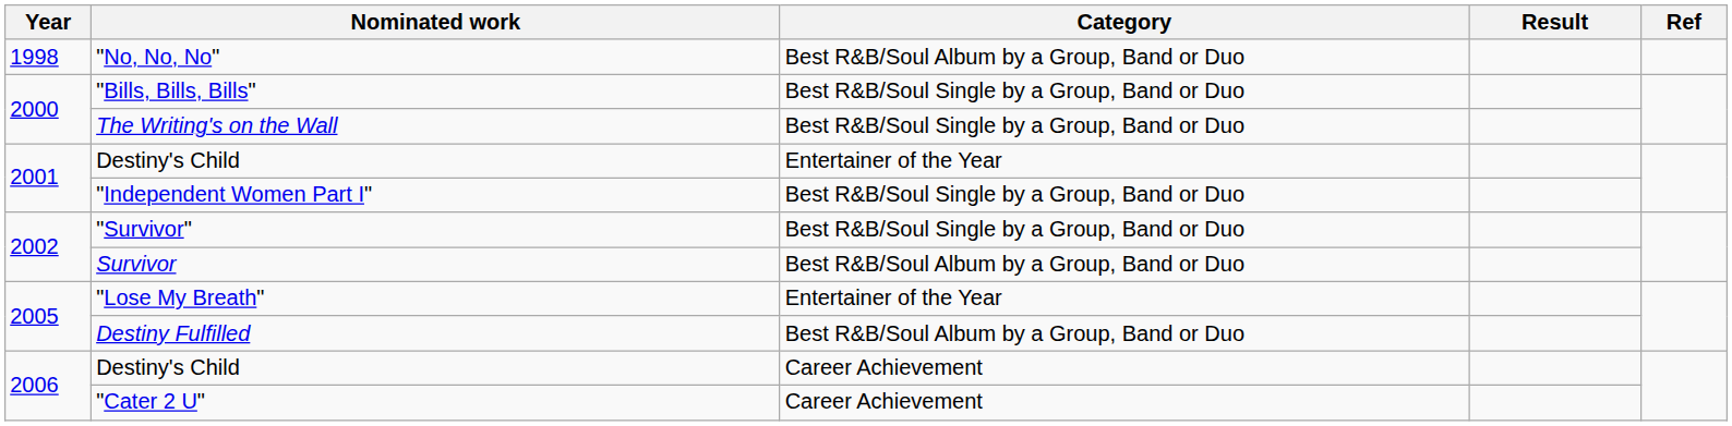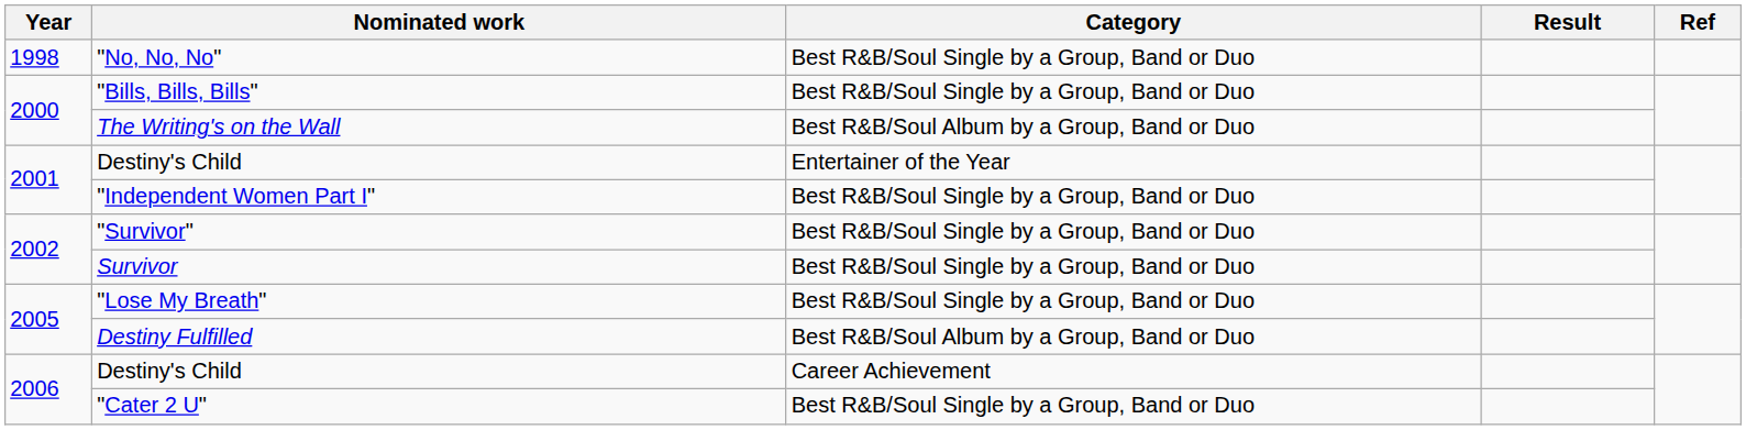"No, No, No" | Category: Best R&B/Soul Album by a Group, Band or Duo -> Best R&B/Soul Single by a Group, Band or Duo
The Writing's on the Wall | Category: Best R&B/Soul Single by a Group, Band or Duo -> Best R&B/Soul Album by a Group, Band or Duo
Survivor | Category: Best R&B/Soul Album by a Group, Band or Duo -> Best R&B/Soul Single by a Group, Band or Duo
"Lose My Breath" | Category: Entertainer of the Year -> Best R&B/Soul Single by a Group, Band or Duo
"Cater 2 U" | Category: Career Achievement -> Best R&B/Soul Single by a Group, Band or Duo
